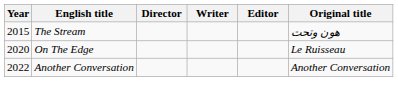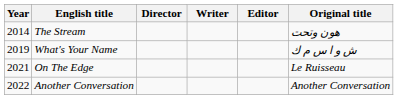The Stream | Year: 2015 -> 2014
+ row: 2019 | What's Your Name | ش و ا س م ك
On The Edge | Year: 2020 -> 2021
